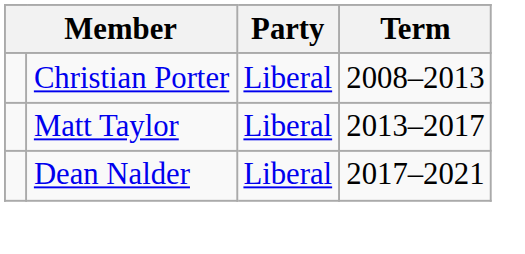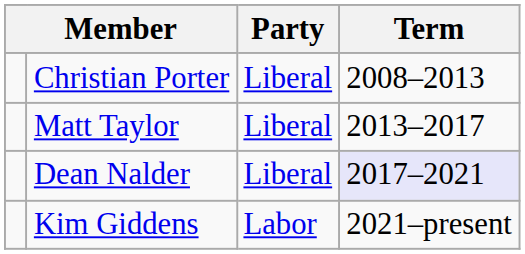Dean Nalder | Term: no background -> lavender background
+ row: Kim Giddens | Labor | 2021–present
